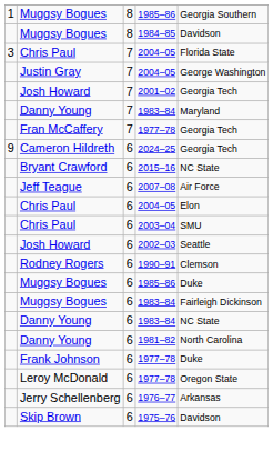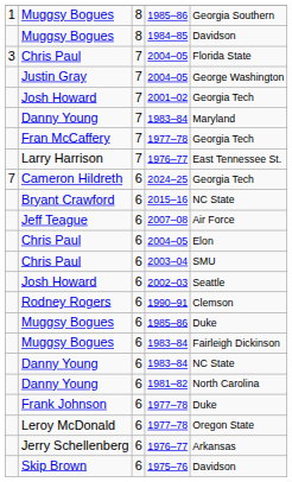+ row: Larry Harrison | 7 | 1976–77 | East Tennessee St.
Cameron Hildreth | column 1: 9 -> 7
